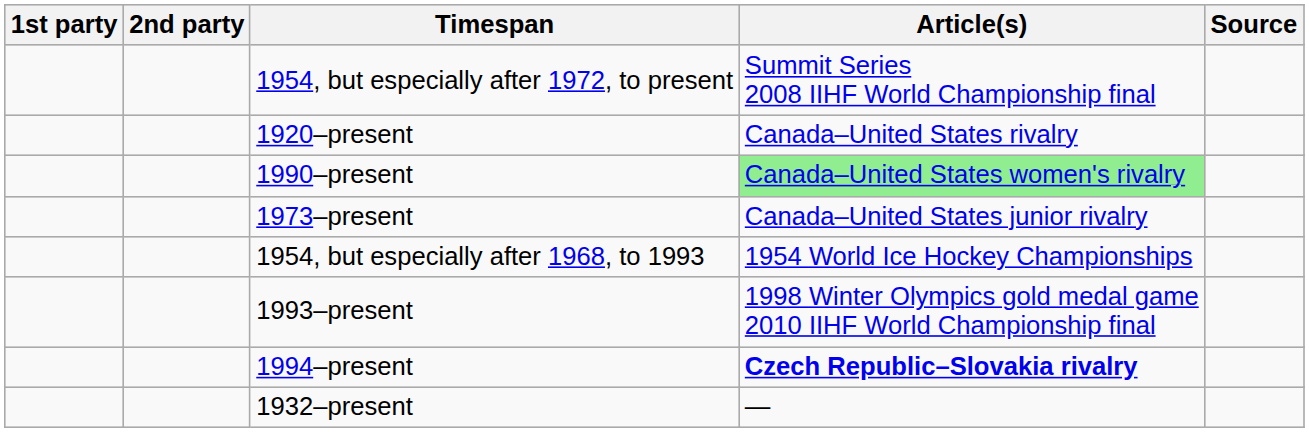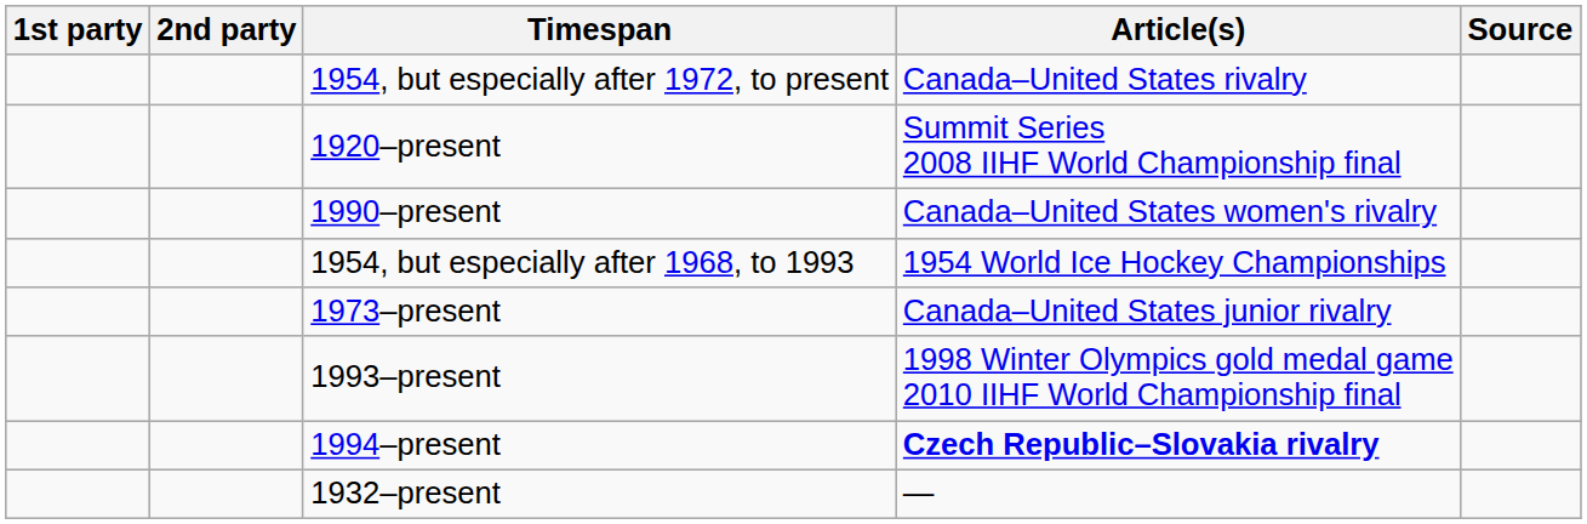1954, but especially after 1972, to present | Article(s): Summit Series 2008 IIHF World Championship final -> Canada–United States rivalry
1920–present | Article(s): Canada–United States rivalry -> Summit Series 2008 IIHF World Championship final
1990–present | Article(s): lightgreen background -> no background
rows swapped: 1973–present <-> 1954, but especially after 1968, to 1993
